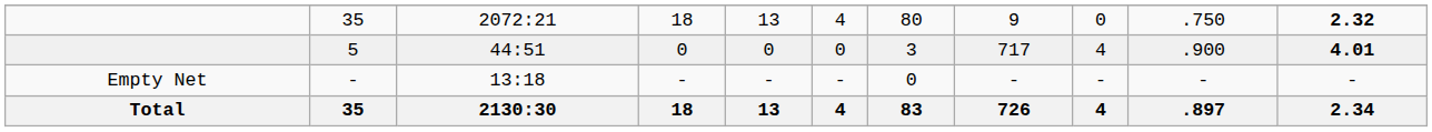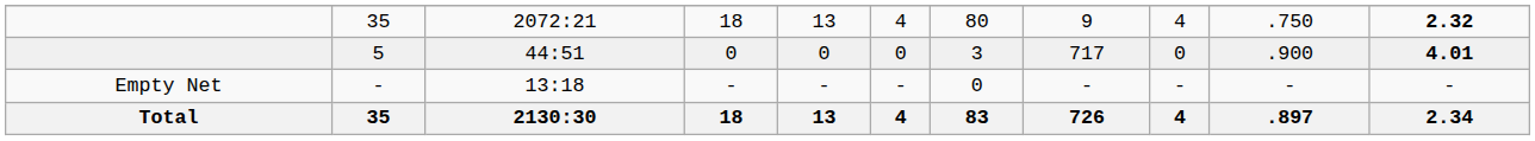35 / 2072:21 | column 9: 0 -> 4
5 | column 9: 4 -> 0
